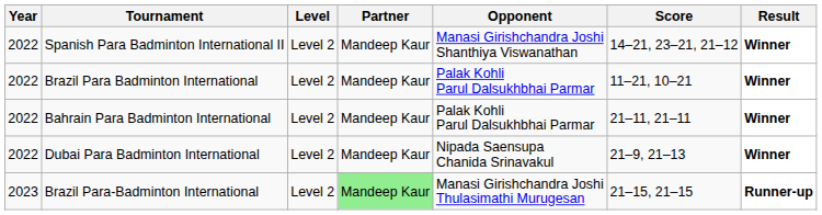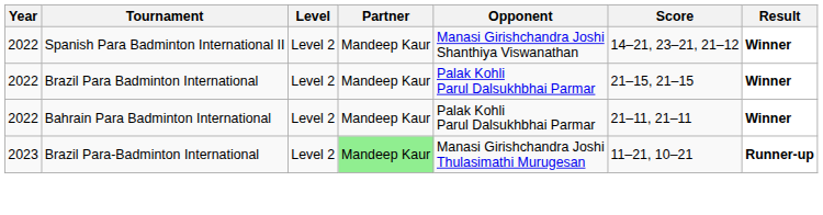Brazil Para Badminton International | Score: 11–21, 10–21 -> 21–15, 21–15
- row: 2022 | Dubai Para Badminton International | Level 2 | Mandeep Kaur | Nipada Saensupa Chanida Srinavakul | 21–9, 21–13 | Winner
Brazil Para-Badminton International | Score: 21–15, 21–15 -> 11–21, 10–21
